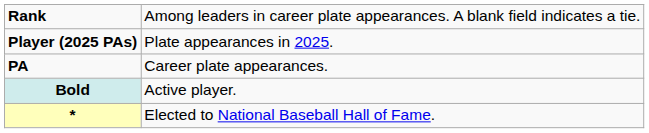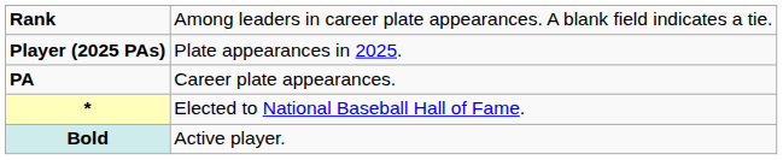rows swapped: * <-> Bold
